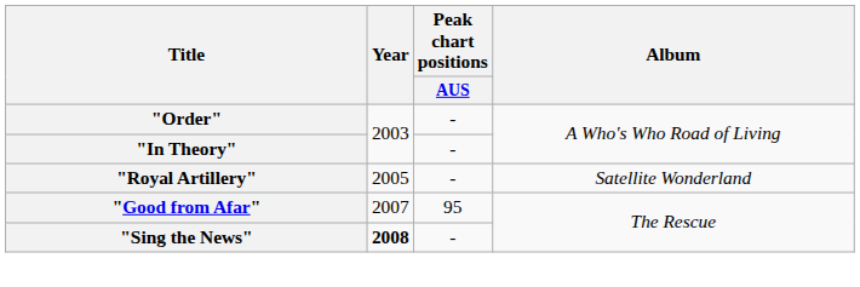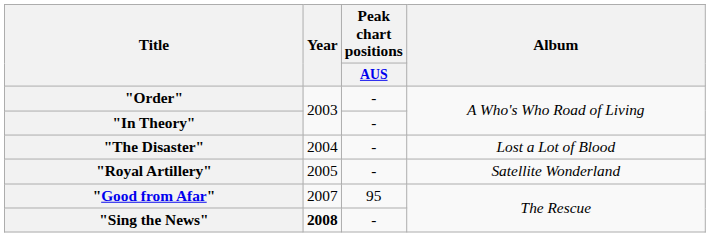+ row: "The Disaster" | 2004 | - | Lost a Lot of Blood
